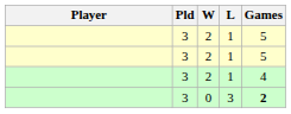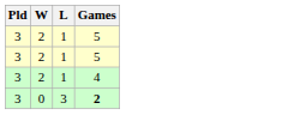- column: Player
